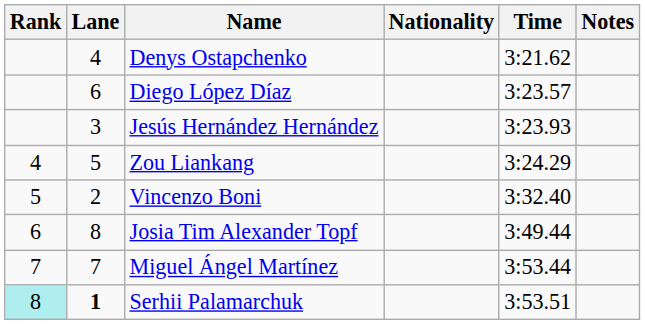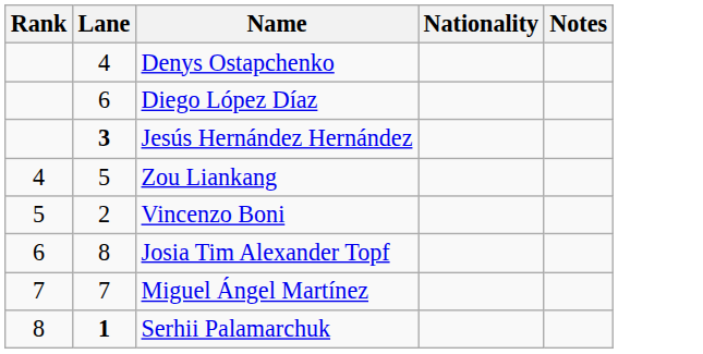- column: Time | 3:21.62 | 3:23.57 | 3:23.93 | 3:24.29 | 3:32.40 | 3:49.44 | 3:53.44 | 3:53.51
Jesús Hernández Hernández | Lane: normal -> bold
Serhii Palamarchuk | Rank: paleturquoise background -> no background
